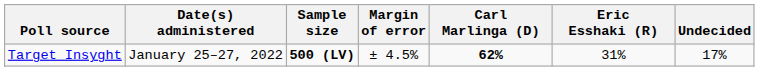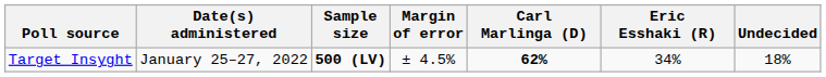Target Insyght | Eric Esshaki (R): 31% -> 34%
Target Insyght | Undecided: 17% -> 18%
